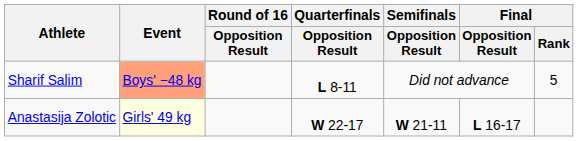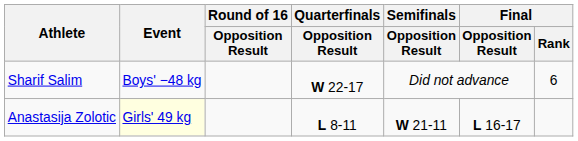Sharif Salim | Event: lightsalmon background -> no background
Sharif Salim | Quarterfinals / Opposition Result: L 8-11 -> W 22-17
Sharif Salim | Final / Rank: 5 -> 6
Anastasija Zolotic | Quarterfinals / Opposition Result: W 22-17 -> L 8-11
